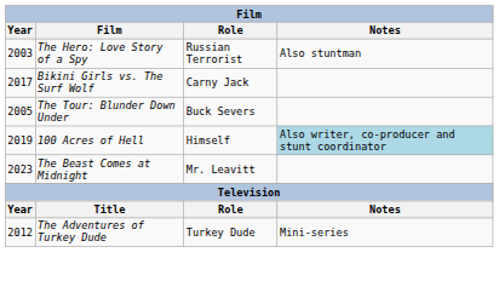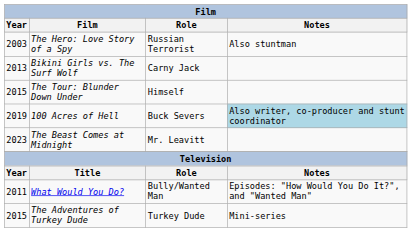Bikini Girls vs. The Surf Wolf | Year: 2017 -> 2013
The Tour: Blunder Down Under | Year: 2005 -> 2015
The Tour: Blunder Down Under | Role: Buck Severs -> Himself
100 Acres of Hell | Role: Himself -> Buck Severs
+ row: 2011 | What Would You Do? | Bully/Wanted Man | Episodes: "How Would You Do It?", and "Wanted Man"
The Adventures of Turkey Dude | Year: 2012 -> 2015
